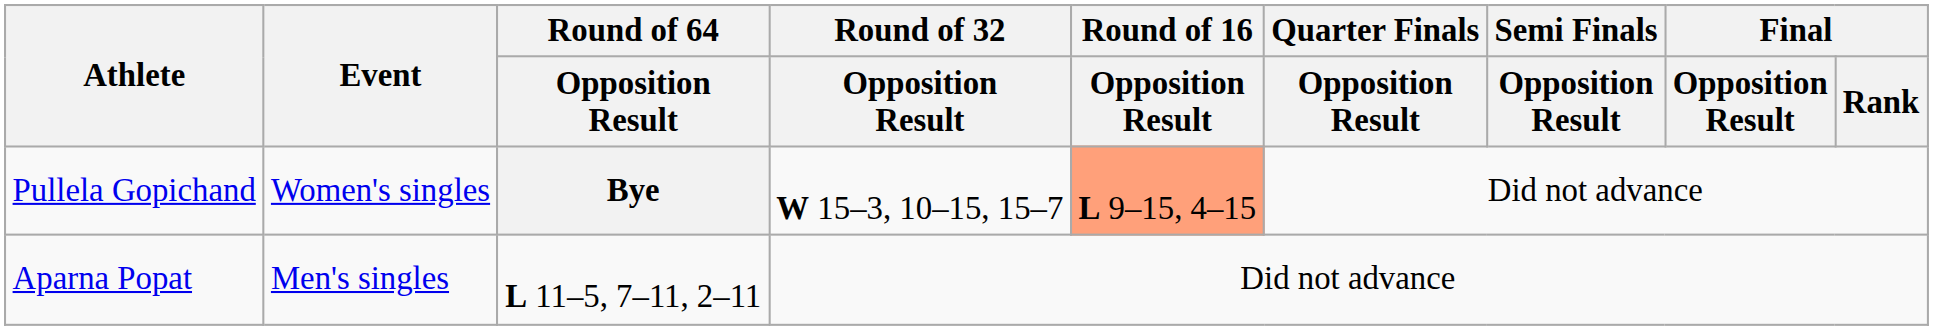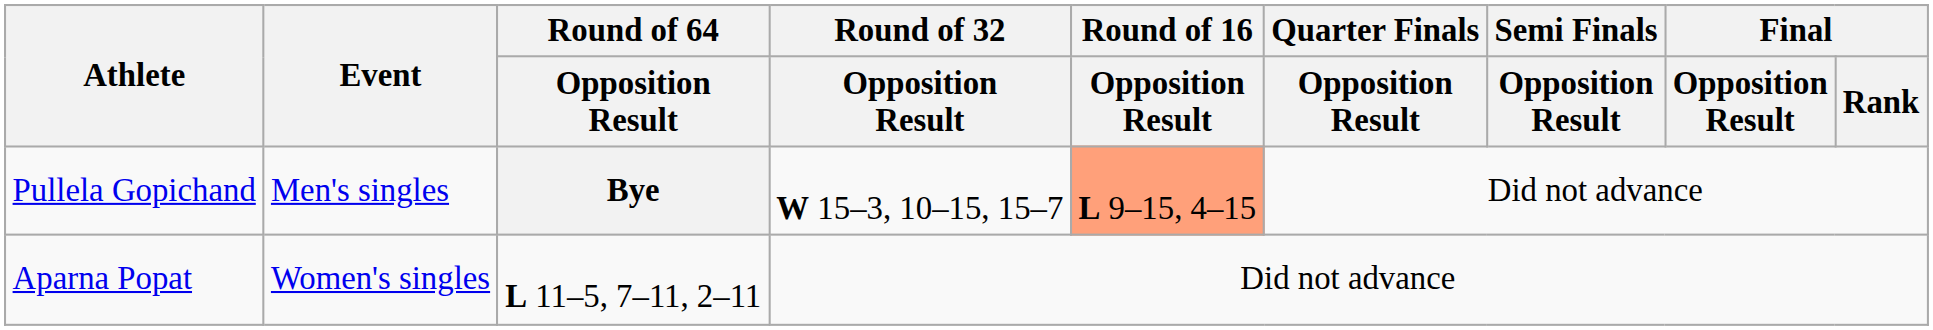Pullela Gopichand | Event: Women's singles -> Men's singles
Aparna Popat | Event: Men's singles -> Women's singles
